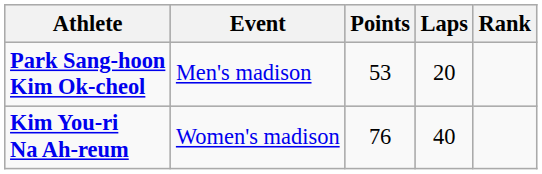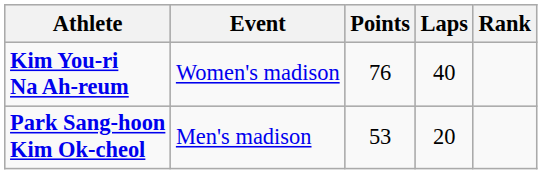rows swapped: Park Sang-hoon Kim Ok-cheol <-> Kim You-ri Na Ah-reum
